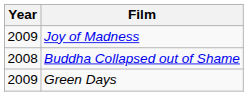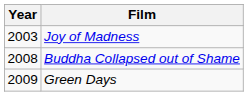Joy of Madness | Year: 2009 -> 2003
